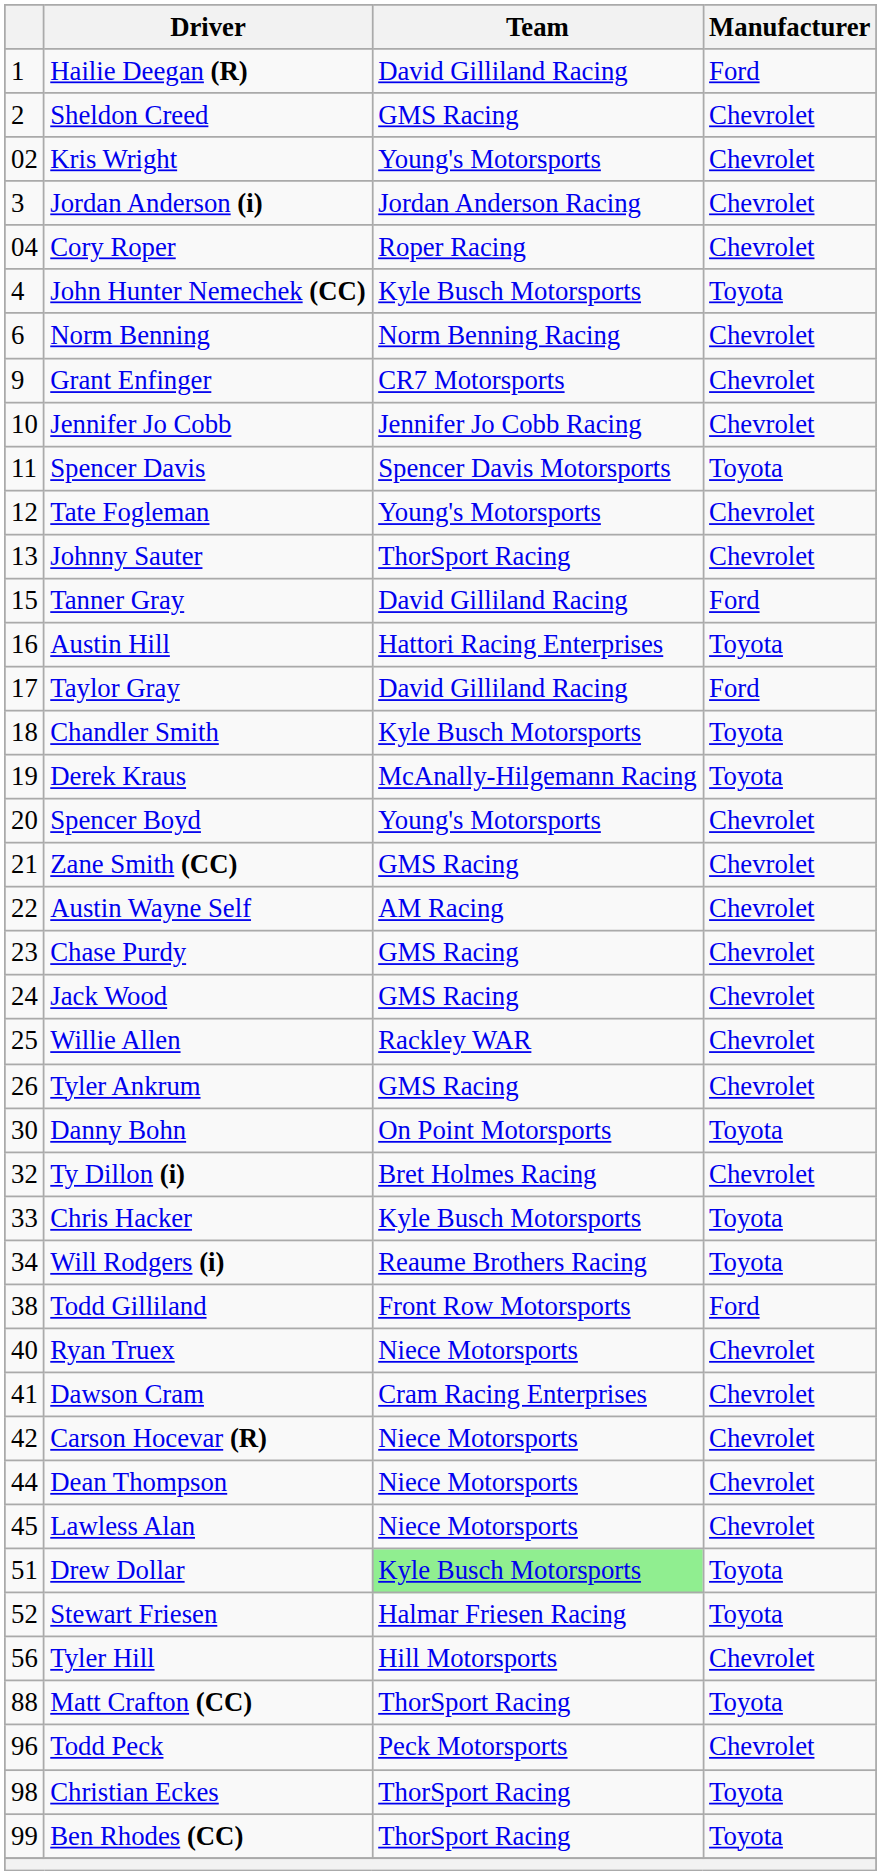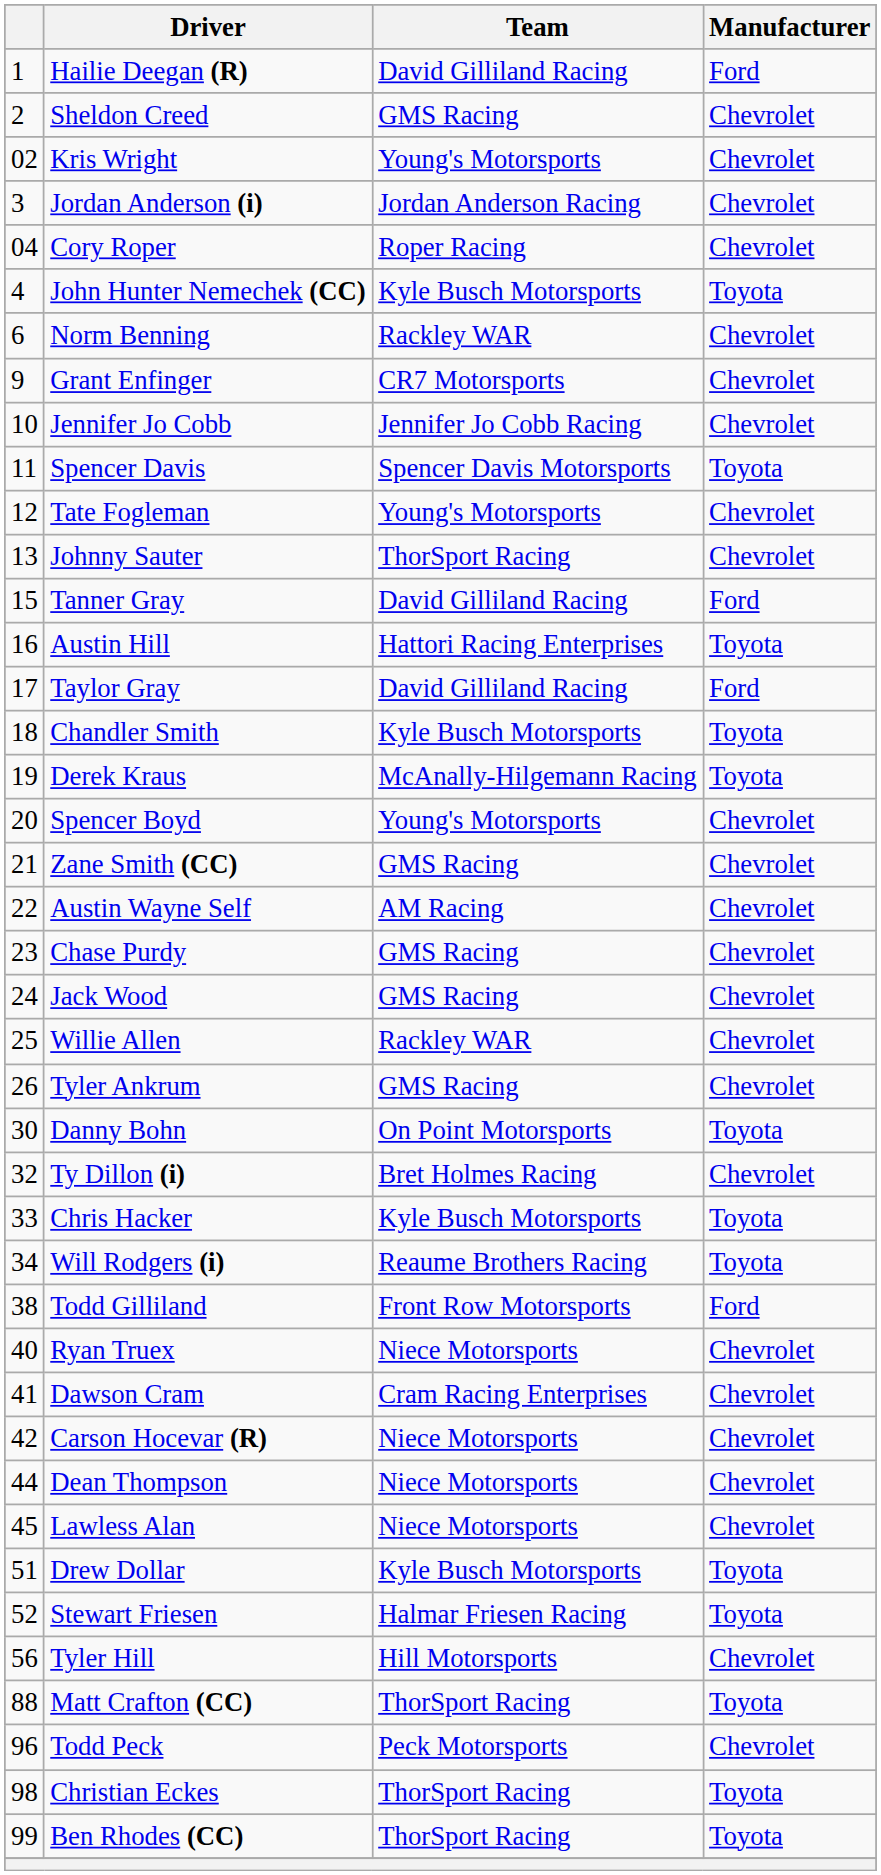Norm Benning | Team: Norm Benning Racing -> Rackley WAR
Drew Dollar | Team: lightgreen background -> no background
